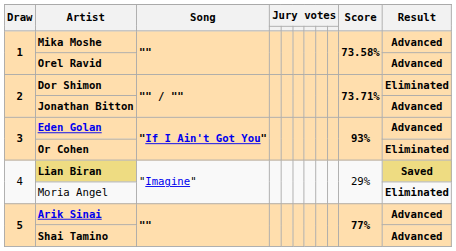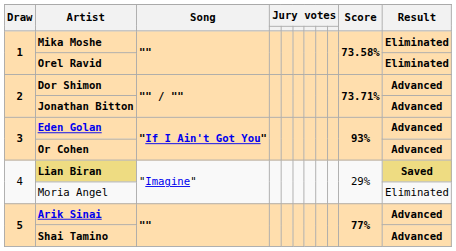Mika Moshe | Result: Advanced -> Eliminated
Orel Ravid | Result: Advanced -> Eliminated
Dor Shimon | Result: Eliminated -> Advanced
Or Cohen | Result: Eliminated -> Advanced
Moria Angel | Result: bold -> normal
